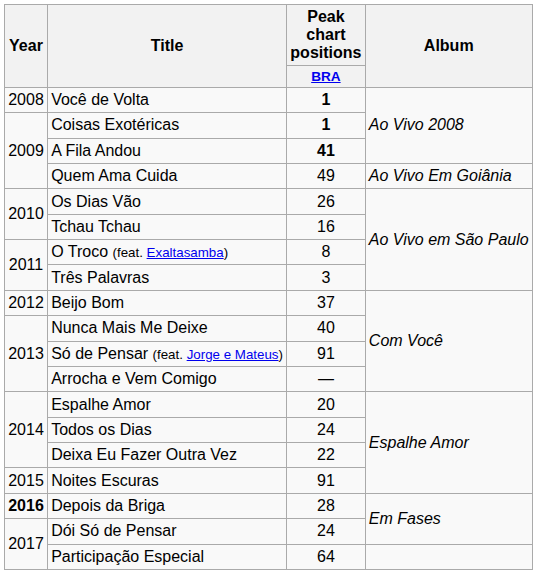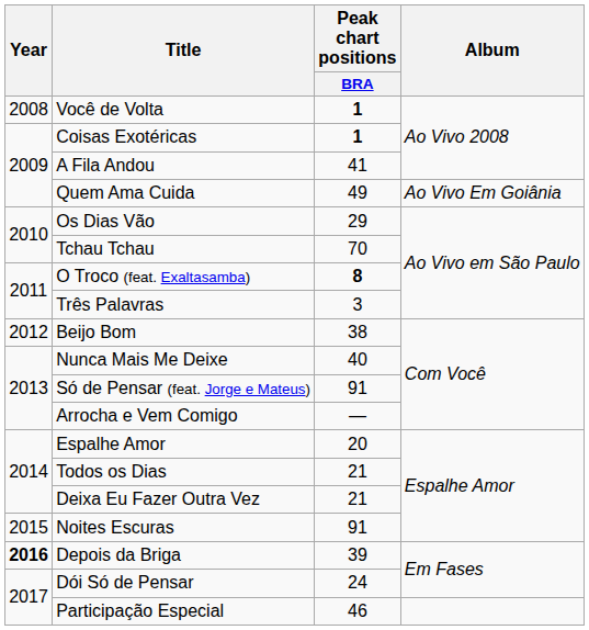A Fila Andou | Peak chart positions / BRA: bold -> normal
Os Dias Vão | Peak chart positions / BRA: 26 -> 29
Tchau Tchau | Peak chart positions / BRA: 16 -> 70
O Troco (feat. Exaltasamba) | Peak chart positions / BRA: normal -> bold
Beijo Bom | Peak chart positions / BRA: 37 -> 38
Todos os Dias | Peak chart positions / BRA: 24 -> 21
Deixa Eu Fazer Outra Vez | Peak chart positions / BRA: 22 -> 21
Depois da Briga | Peak chart positions / BRA: 28 -> 39
Participação Especial | Peak chart positions / BRA: 64 -> 46
